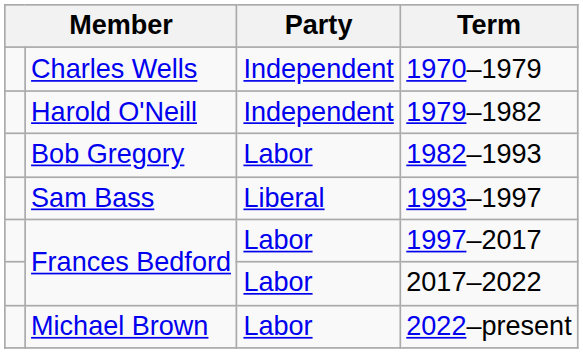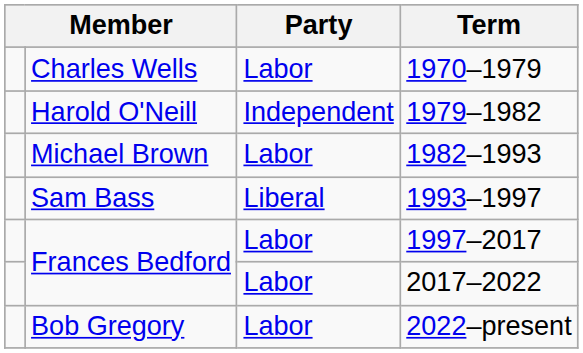1970–1979 | Party: Independent -> Labor
1982–1993 | column 2: Bob Gregory -> Michael Brown
2022–present | column 2: Michael Brown -> Bob Gregory
